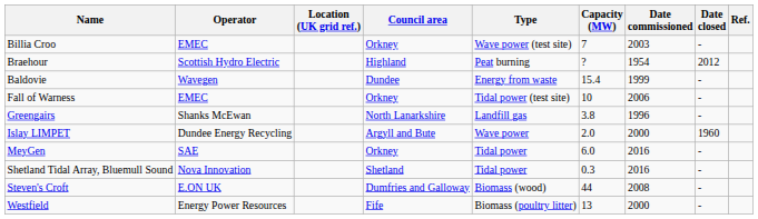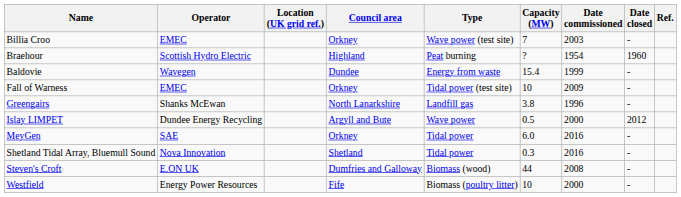Braehour | Date closed: 2012 -> 1960
Fall of Warness | Date commissioned: 2006 -> 2009
Islay LIMPET | Capacity (MW): 2.0 -> 0.5
Islay LIMPET | Date closed: 1960 -> 2012
Westfield | Capacity (MW): 13 -> 10
